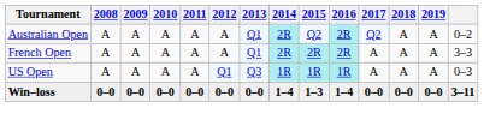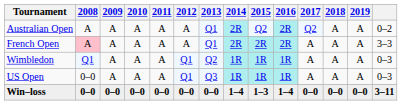French Open | 2008: no background -> pink background
+ row: Wimbledon | Q1 | A | A | A | Q1 | Q2 | 1R | 1R | 1R | A | A | A | 0–3
US Open | 2008: A -> 0–0
